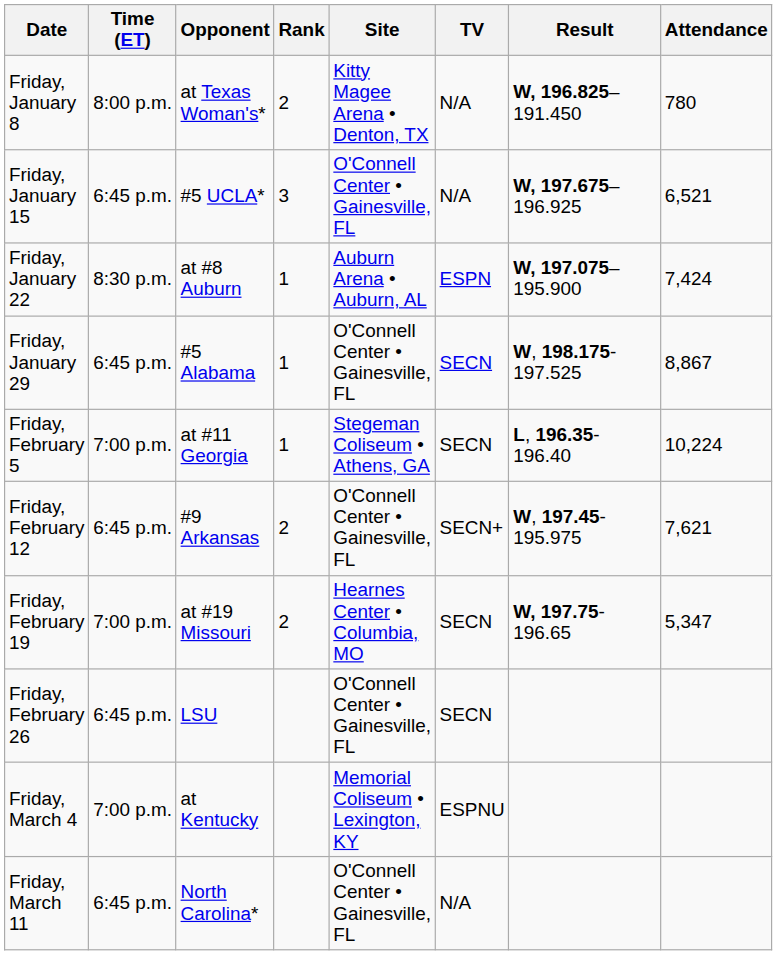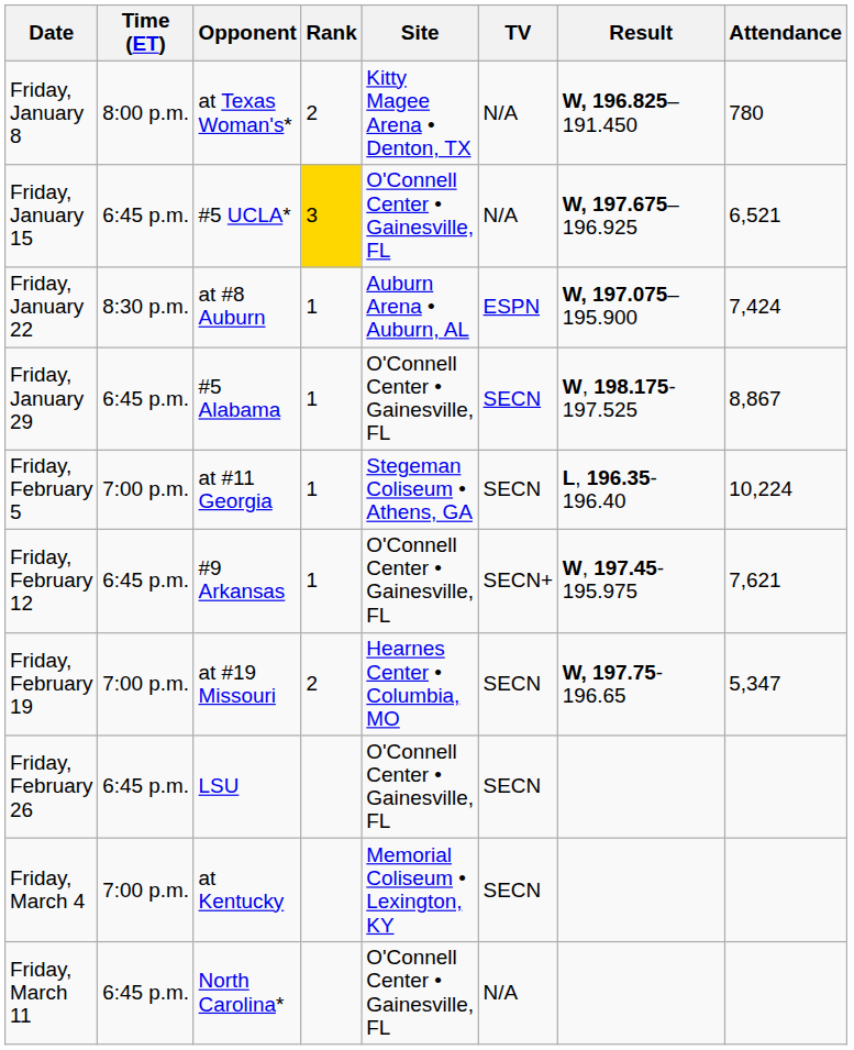Friday, January 15 | Rank: no background -> gold background
Friday, February 12 | Rank: 2 -> 1
Friday, March 4 | TV: ESPNU -> SECN
